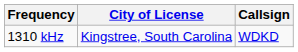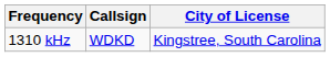columns swapped: Callsign <-> City of License
